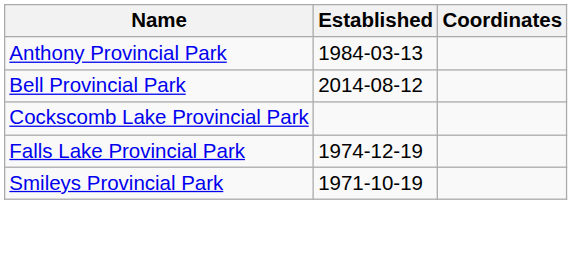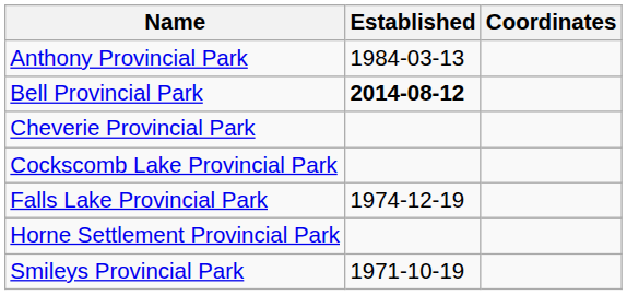Bell Provincial Park | Established: normal -> bold
+ row: Cheverie Provincial Park
+ row: Horne Settlement Provincial Park
